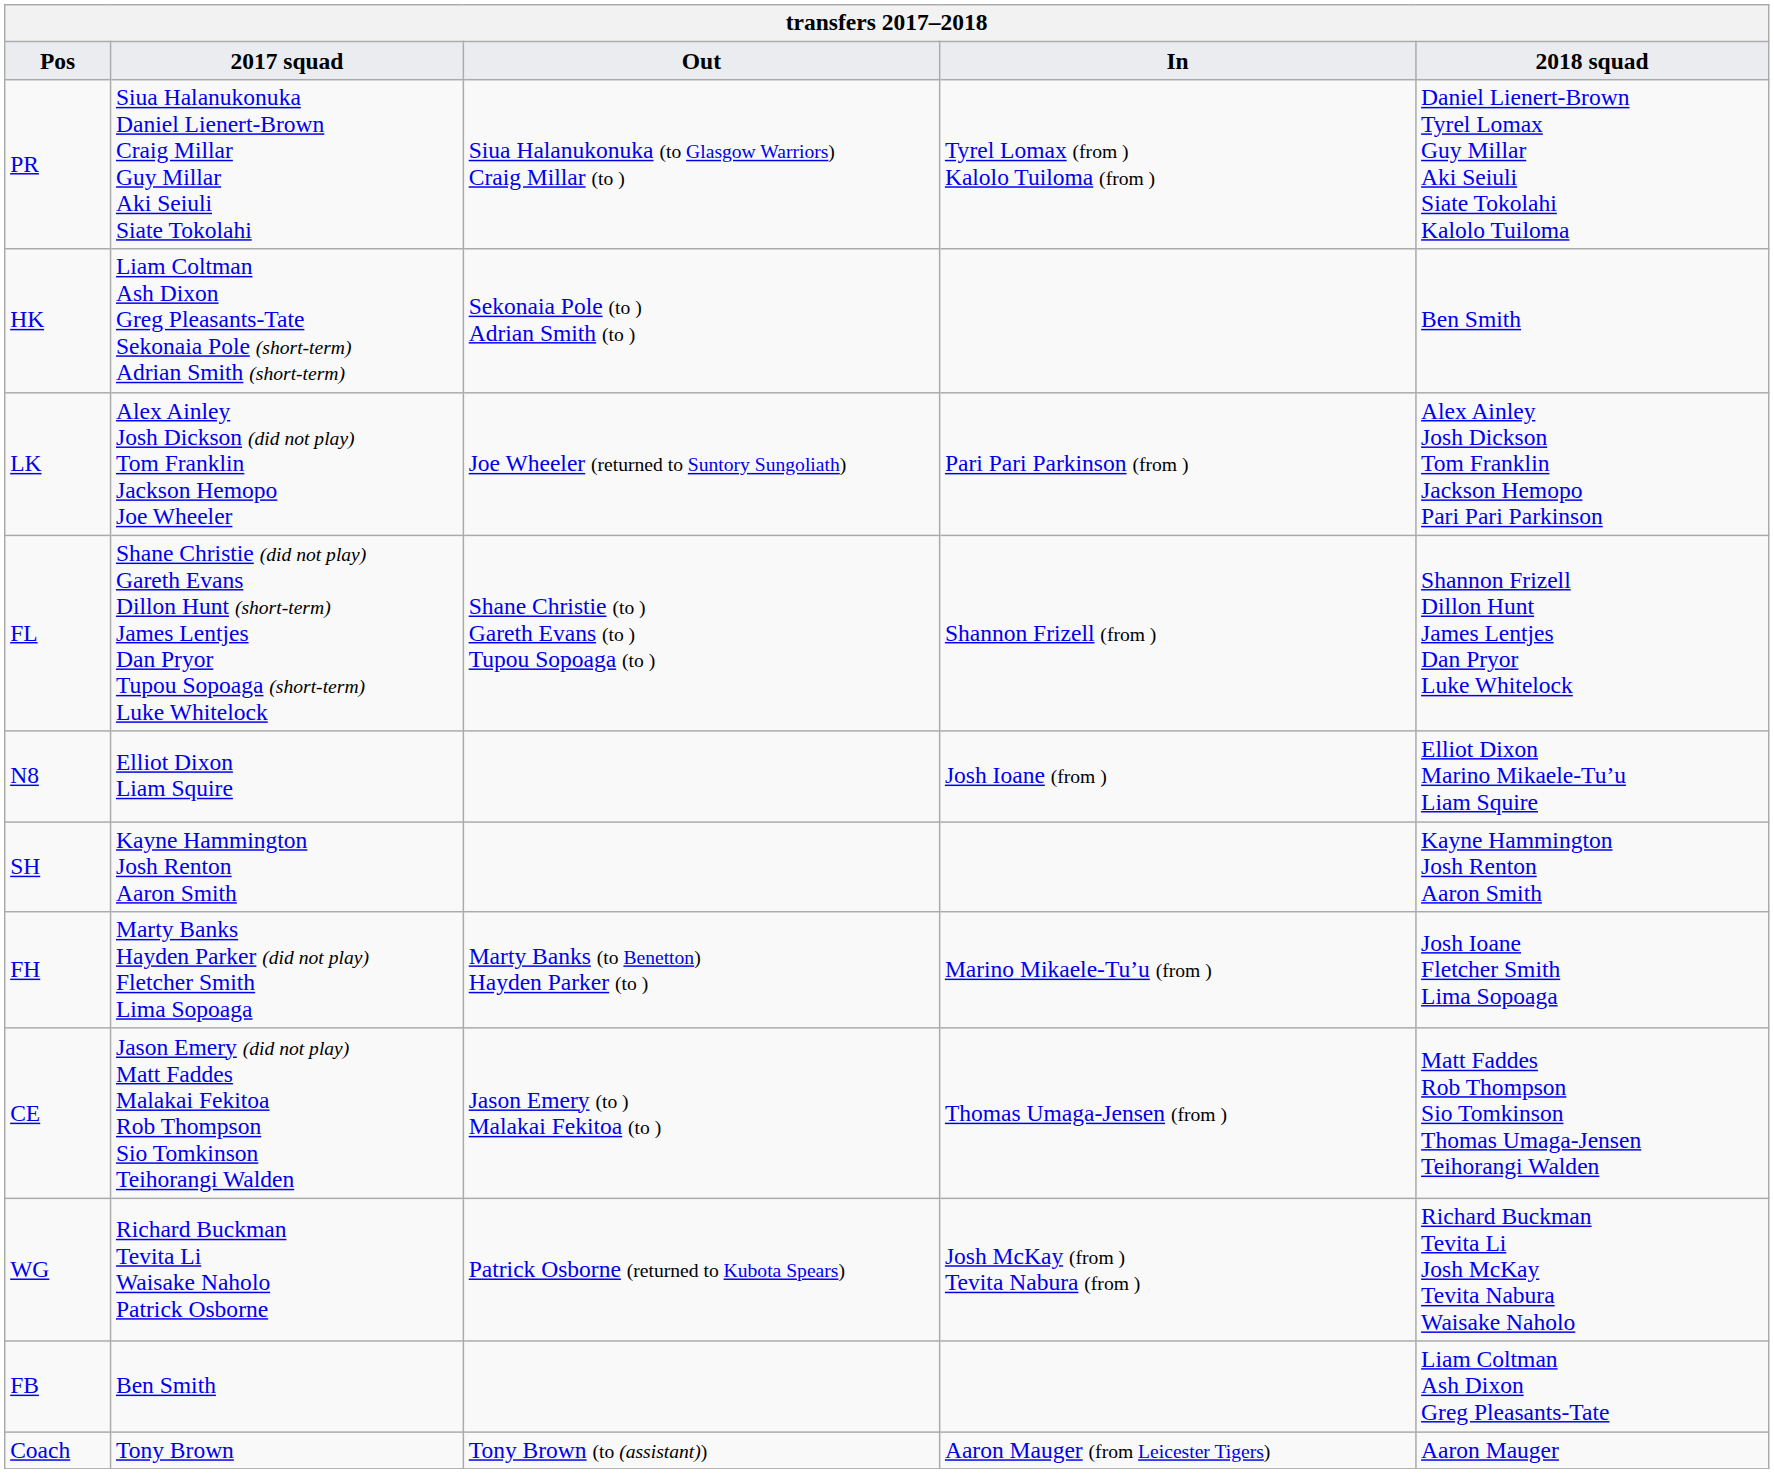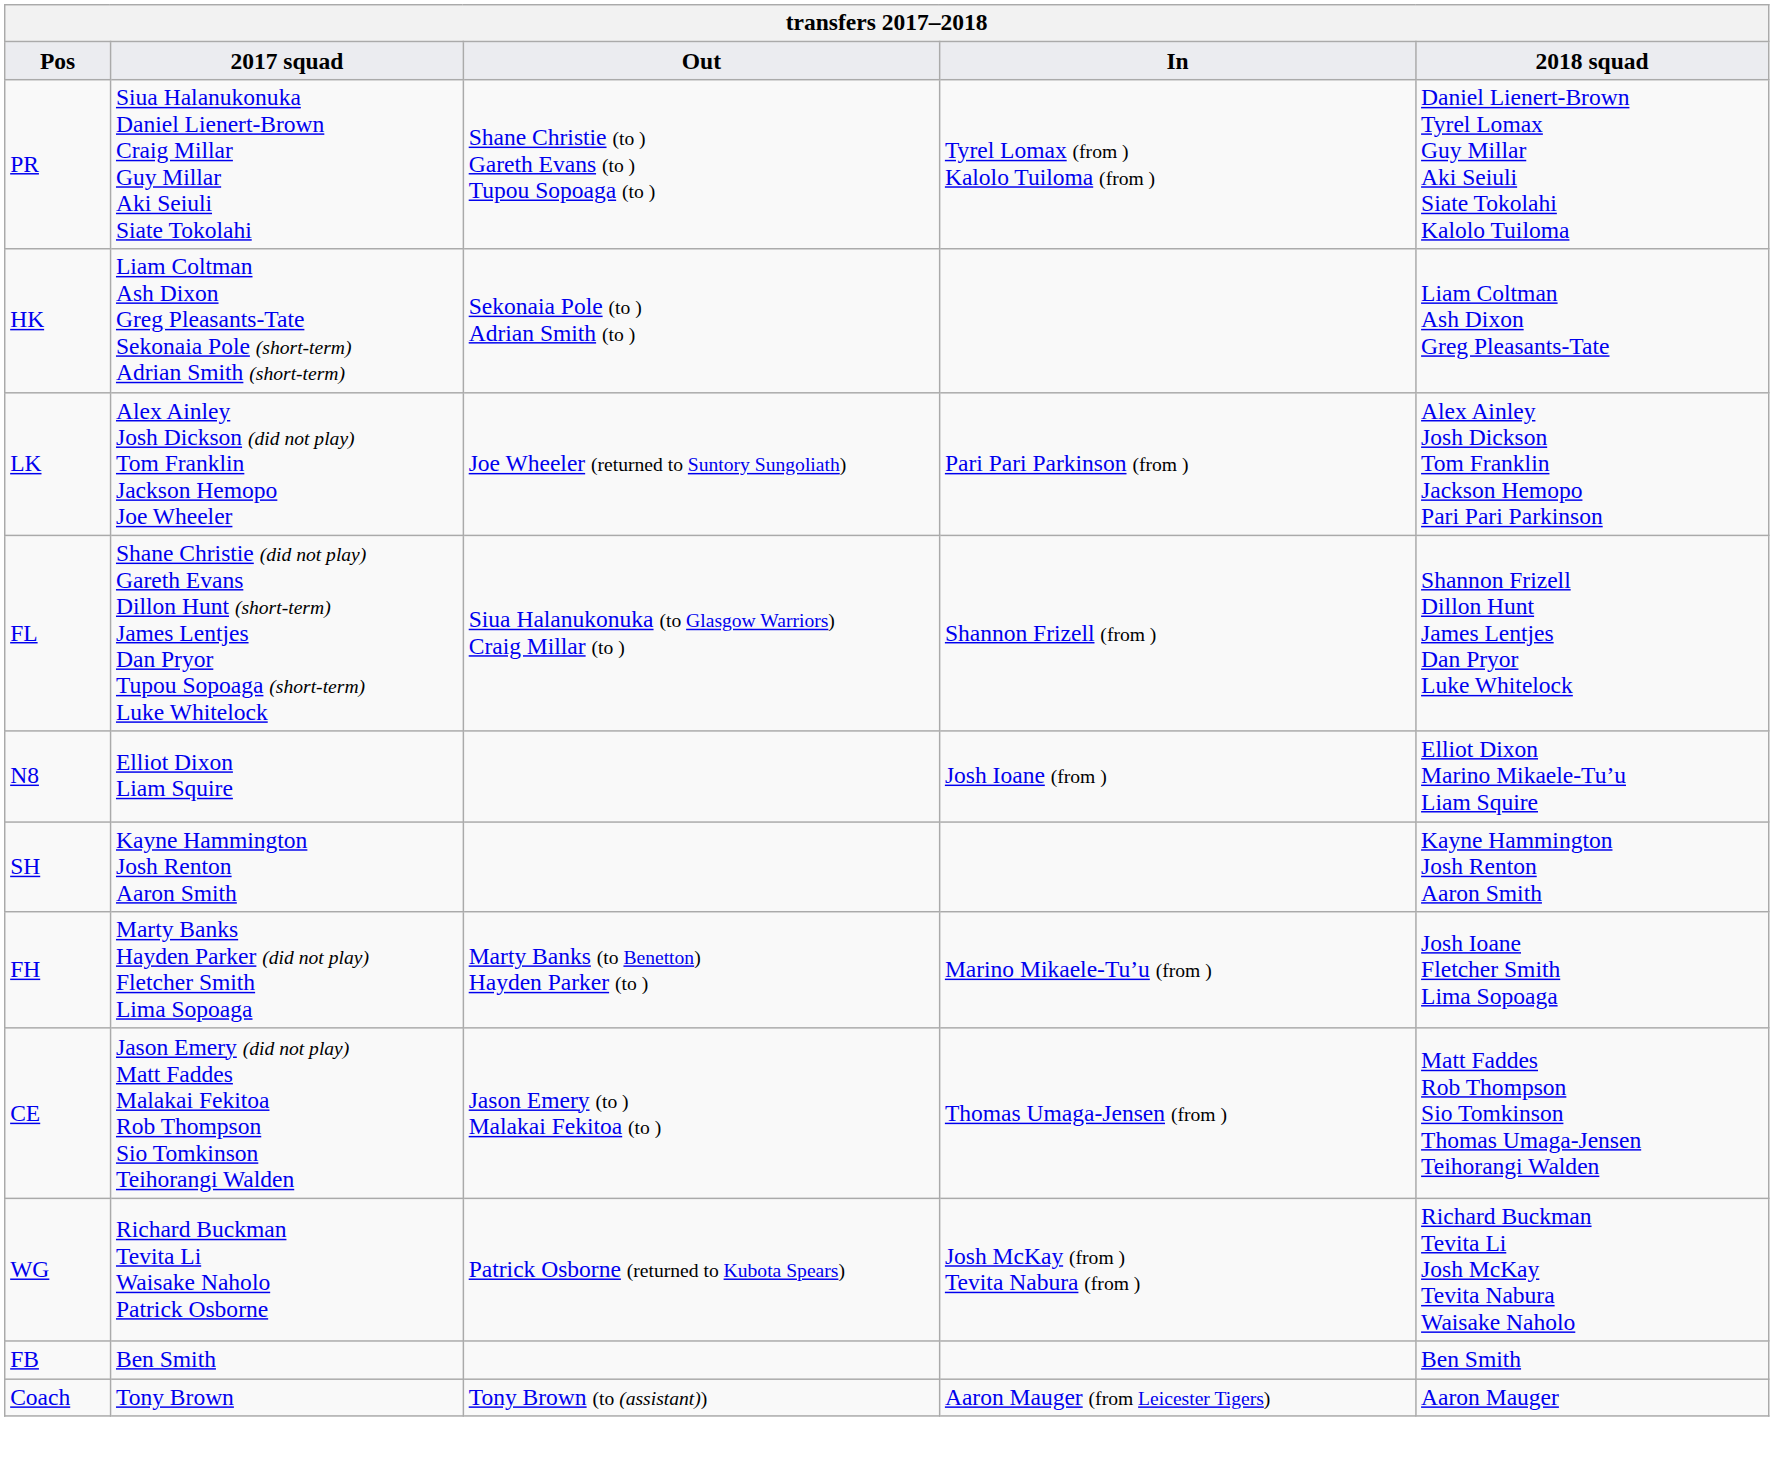PR | Out: Siua Halanukonuka (to Glasgow Warriors) Craig Millar (to ) -> Shane Christie (to ) Gareth Evans (to ) Tupou Sopoaga (to )
HK | 2018 squad: Ben Smith -> Liam Coltman Ash Dixon Greg Pleasants-Tate
FL | Out: Shane Christie (to ) Gareth Evans (to ) Tupou Sopoaga (to ) -> Siua Halanukonuka (to Glasgow Warriors) Craig Millar (to )
FB | 2018 squad: Liam Coltman Ash Dixon Greg Pleasants-Tate -> Ben Smith
